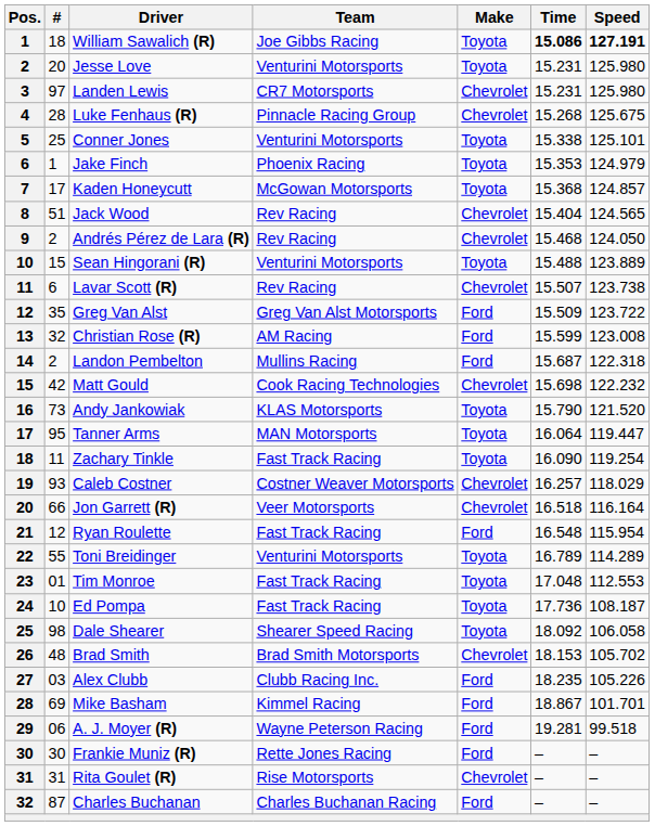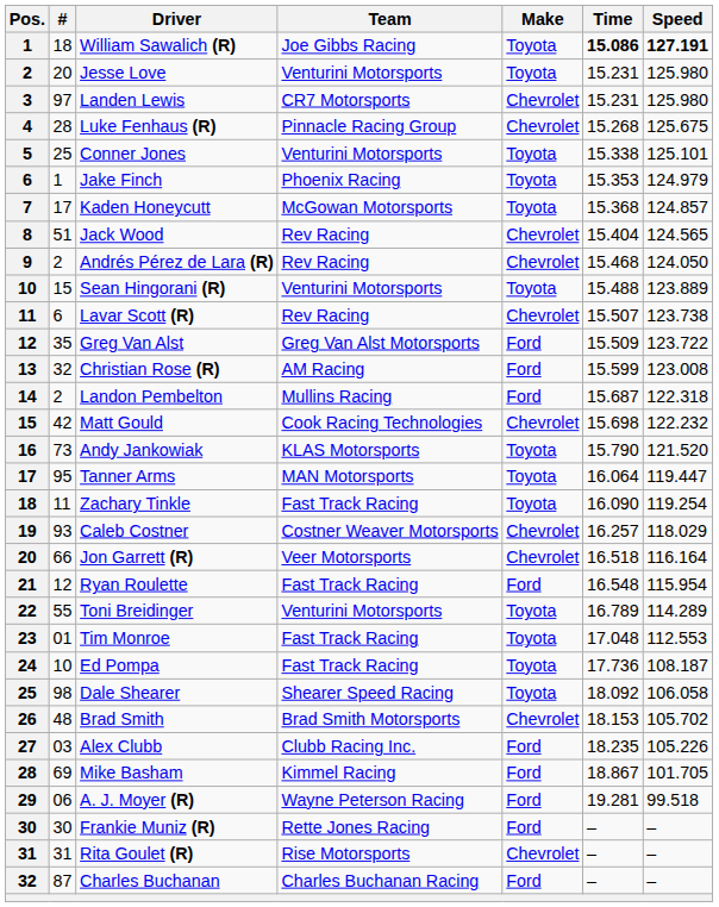Mike Basham | Speed: 101.701 -> 101.705
